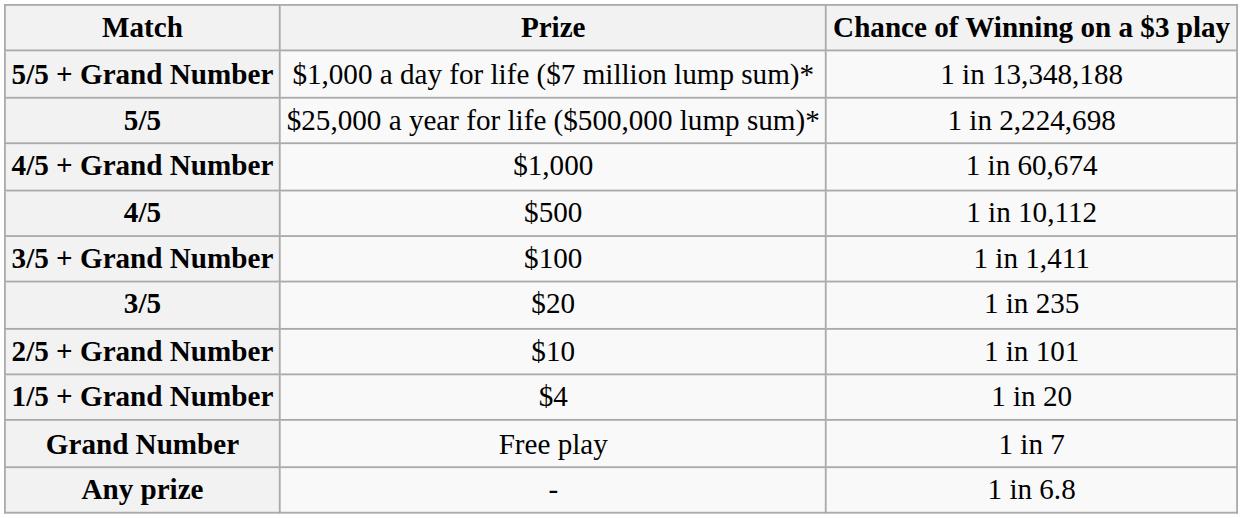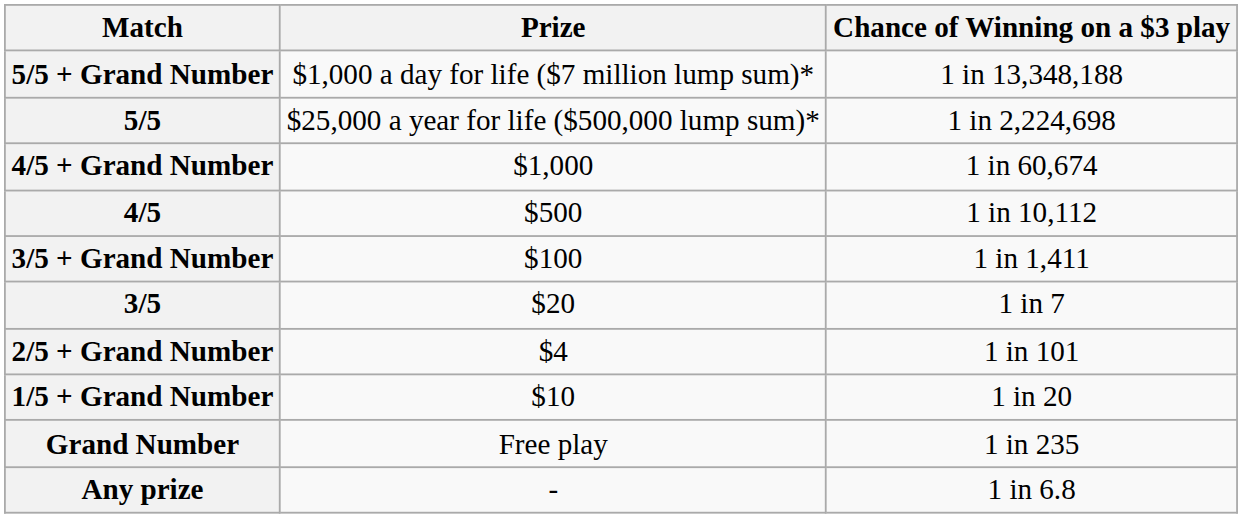3/5 | Chance of Winning on a $3 play: 1 in 235 -> 1 in 7
2/5 + Grand Number | Prize: $10 -> $4
1/5 + Grand Number | Prize: $4 -> $10
Grand Number | Chance of Winning on a $3 play: 1 in 7 -> 1 in 235
